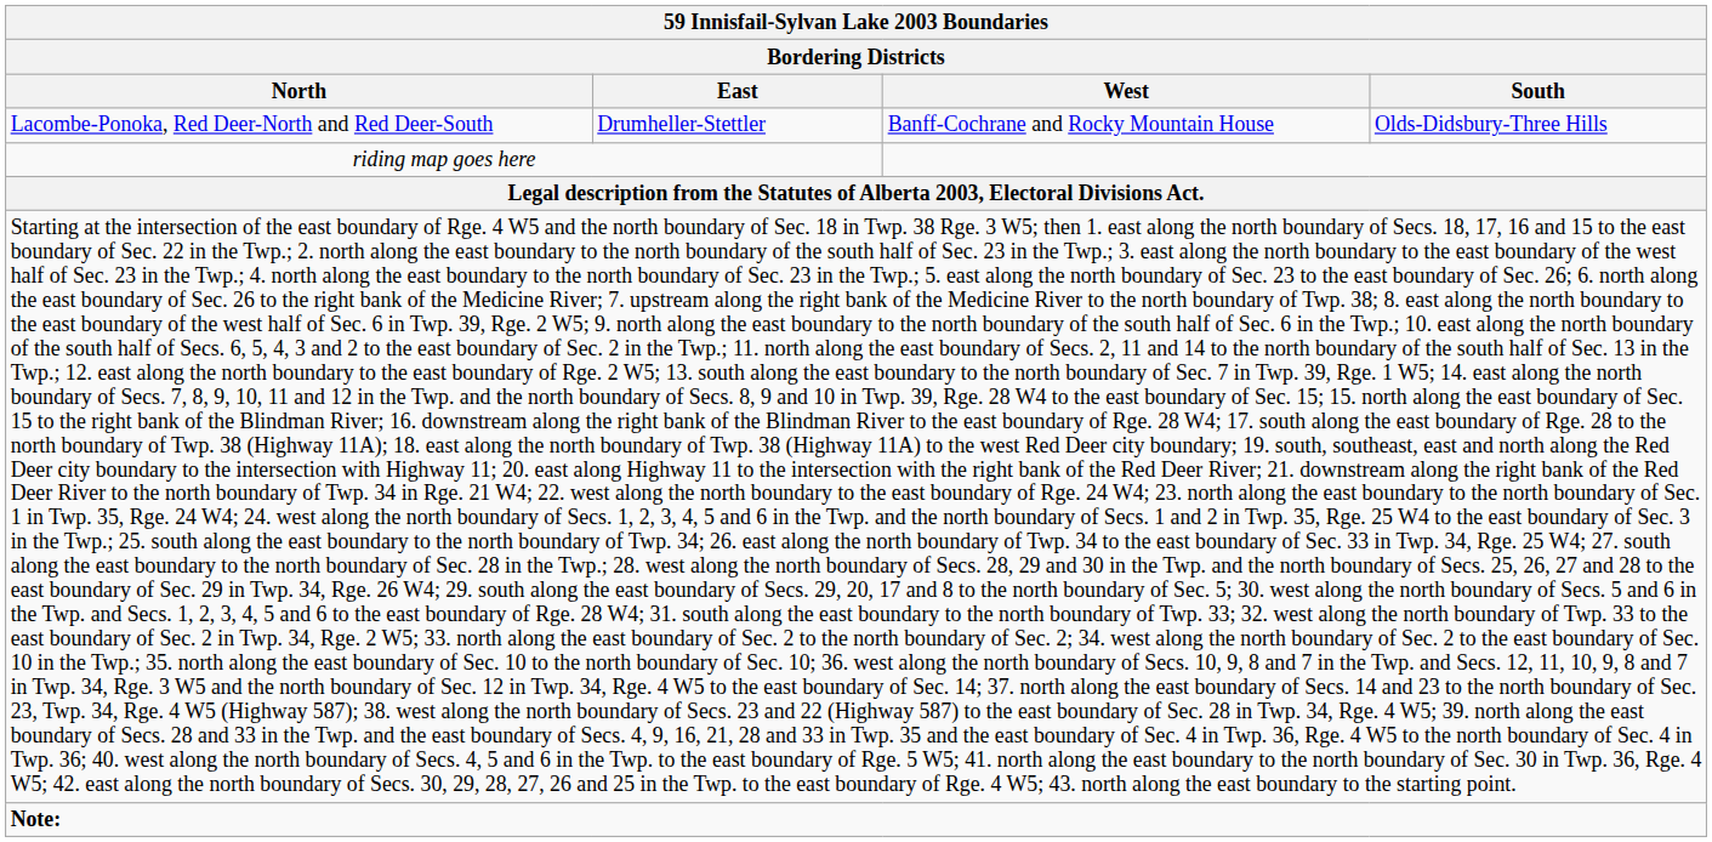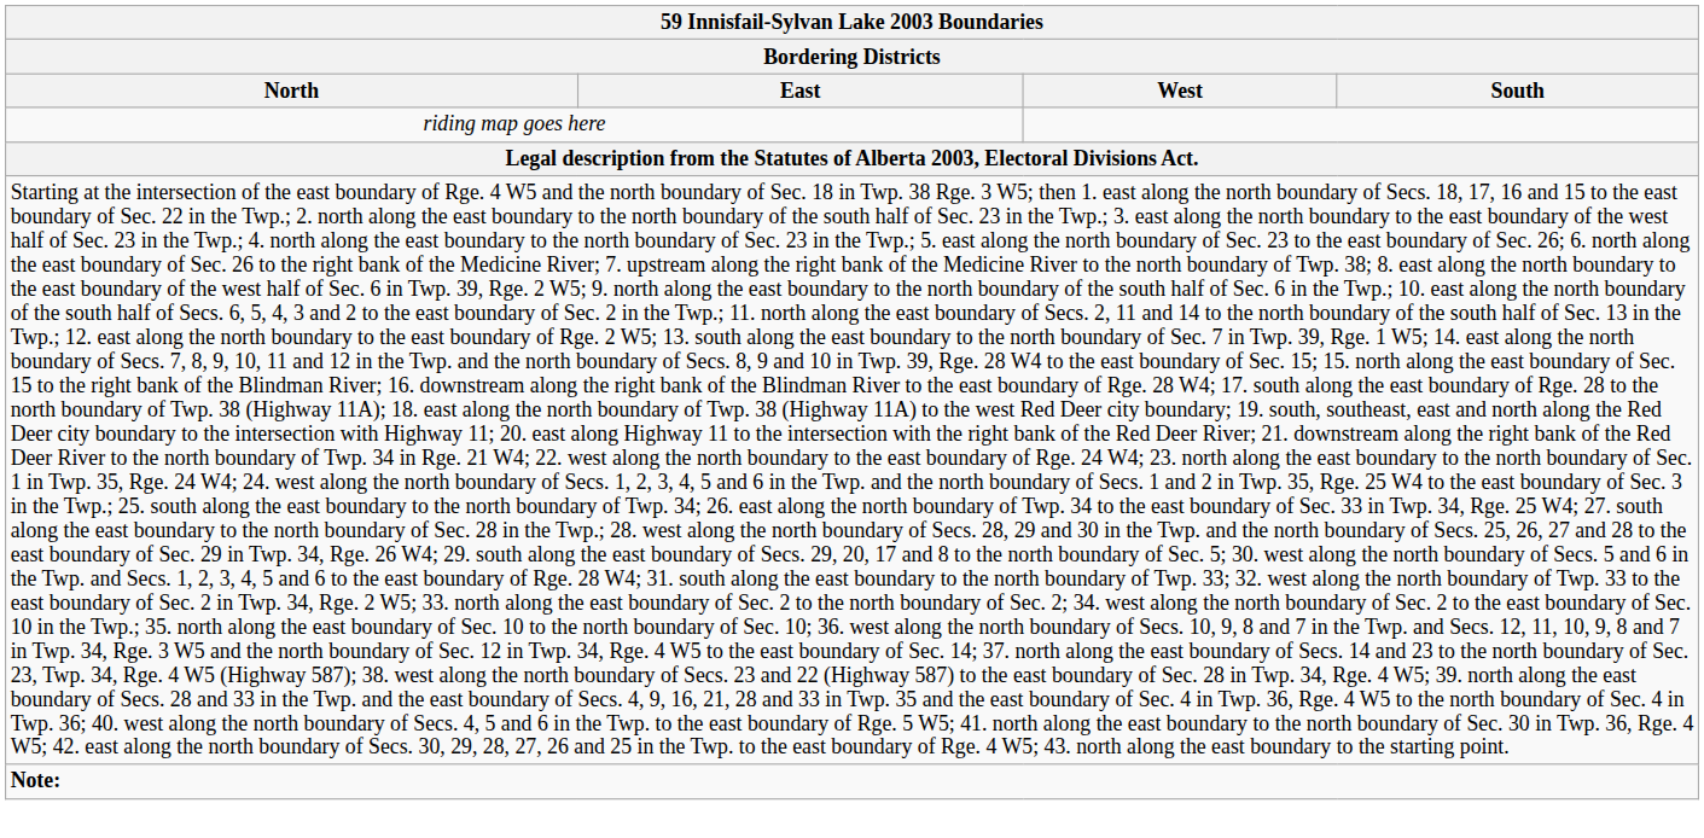- row: Lacombe-Ponoka, Red Deer-North and Red Deer-South | Drumheller-Stettler | Banff-Cochrane and Rocky Mountain House | Olds-Didsbury-Three Hills
